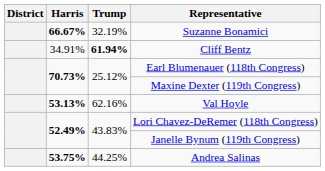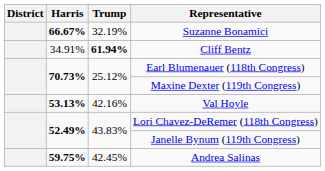Val Hoyle | Trump: 62.16% -> 42.16%
Andrea Salinas | Harris: 53.75% -> 59.75%
Andrea Salinas | Trump: 44.25% -> 42.45%
